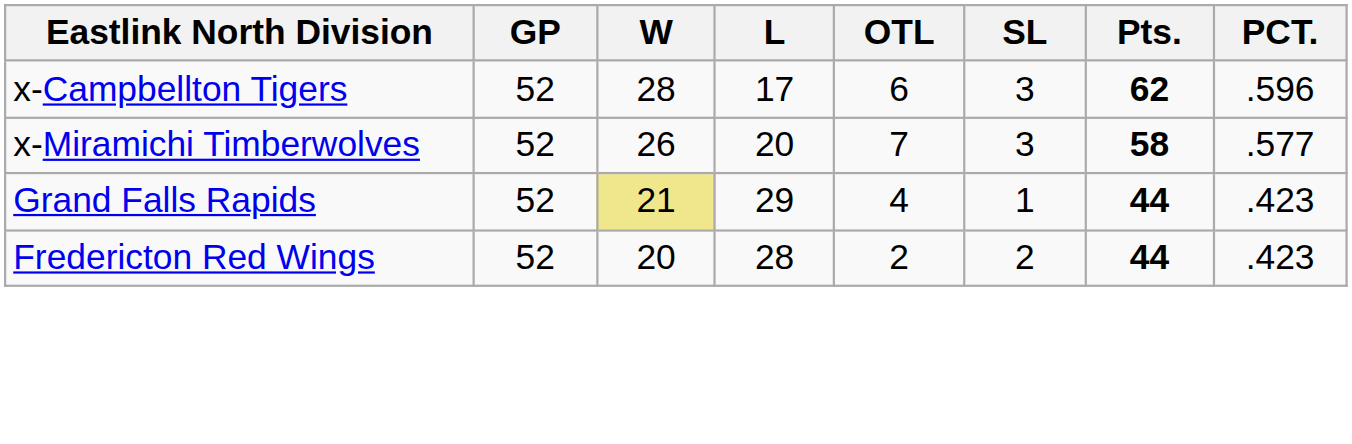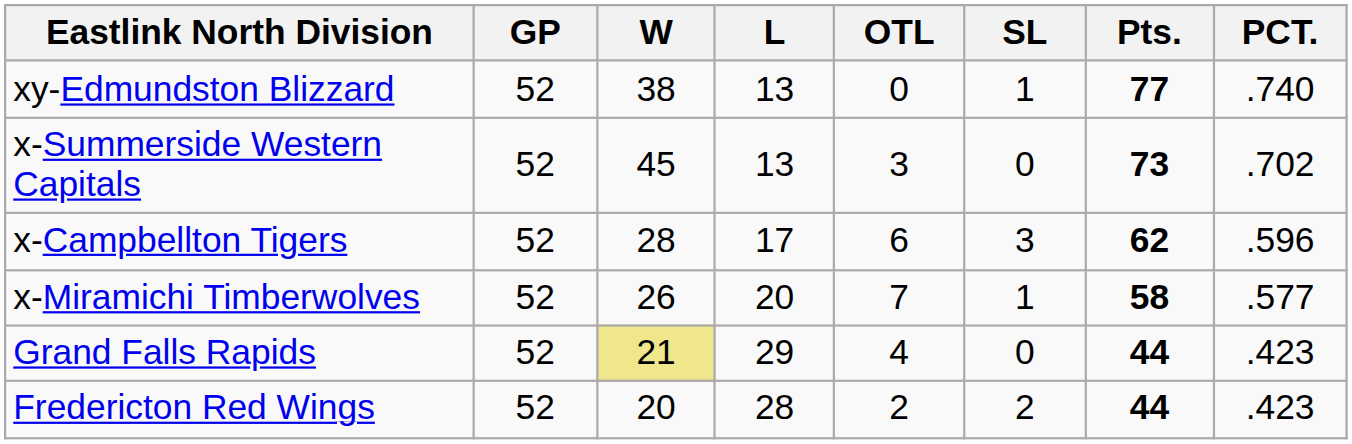+ row: xy-Edmundston Blizzard | 52 | 38 | 13 | 0 | 1 | 77 | .740
+ row: x-Summerside Western Capitals | 52 | 45 | 13 | 3 | 0 | 73 | .702
x-Miramichi Timberwolves | SL: 3 -> 1
Grand Falls Rapids | SL: 1 -> 0
